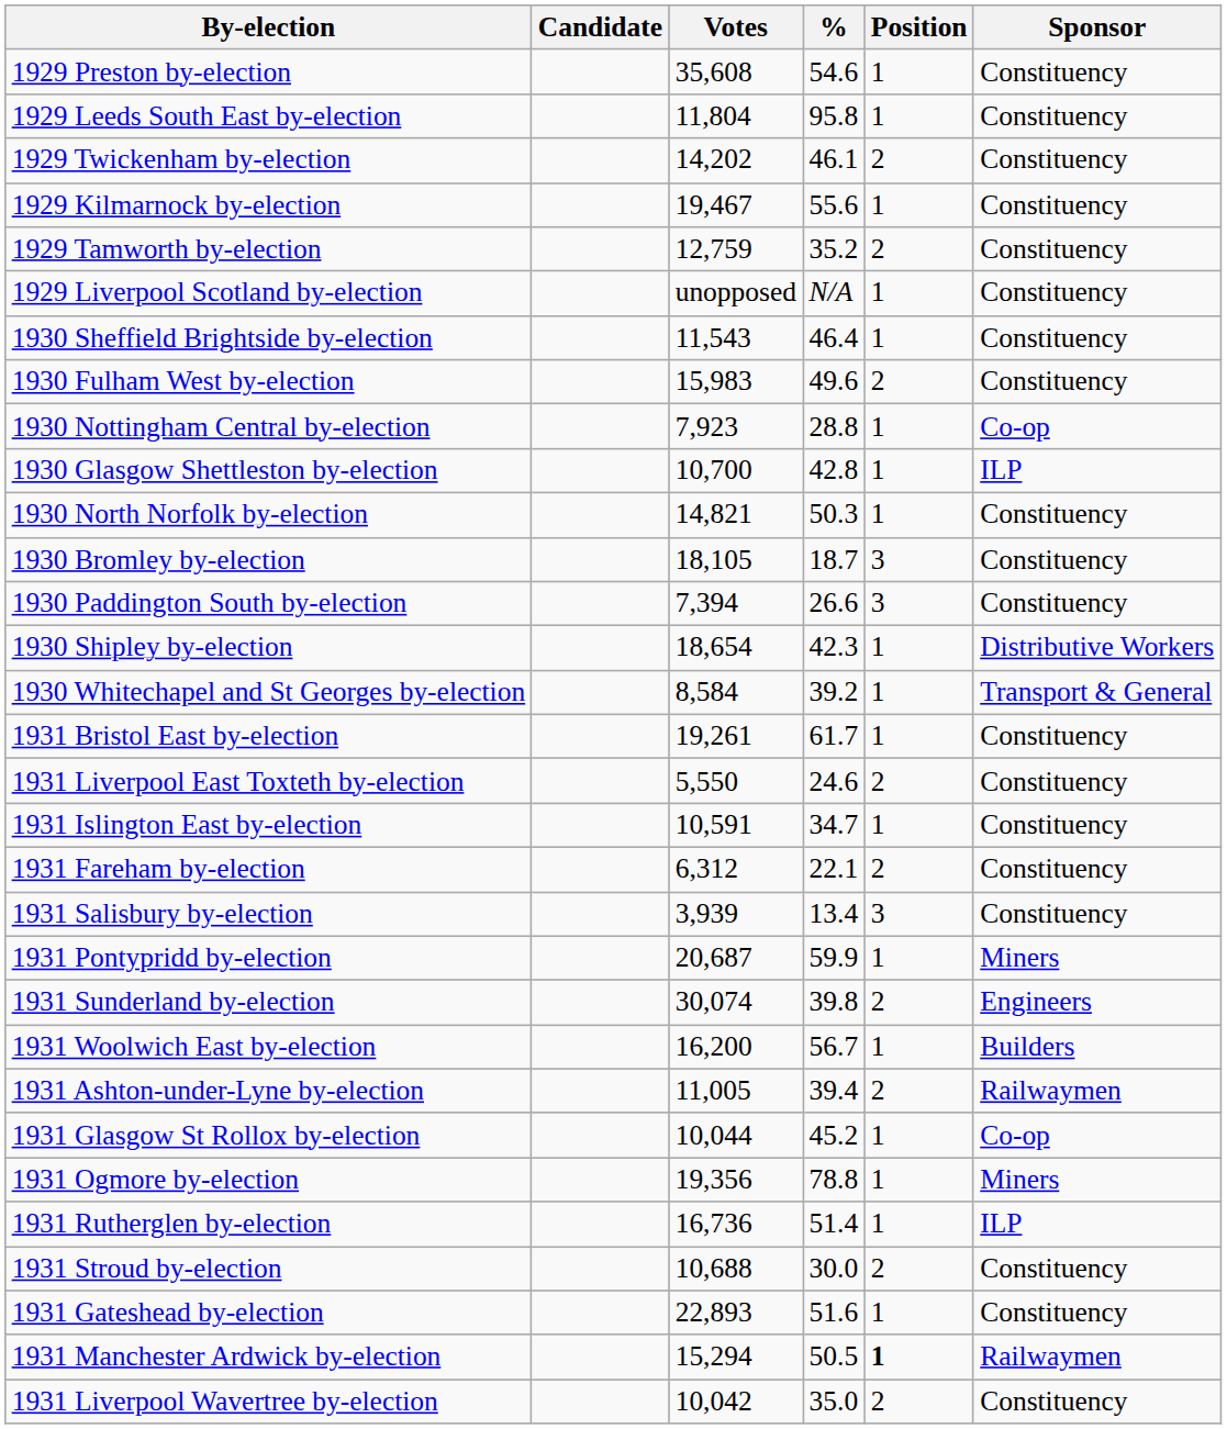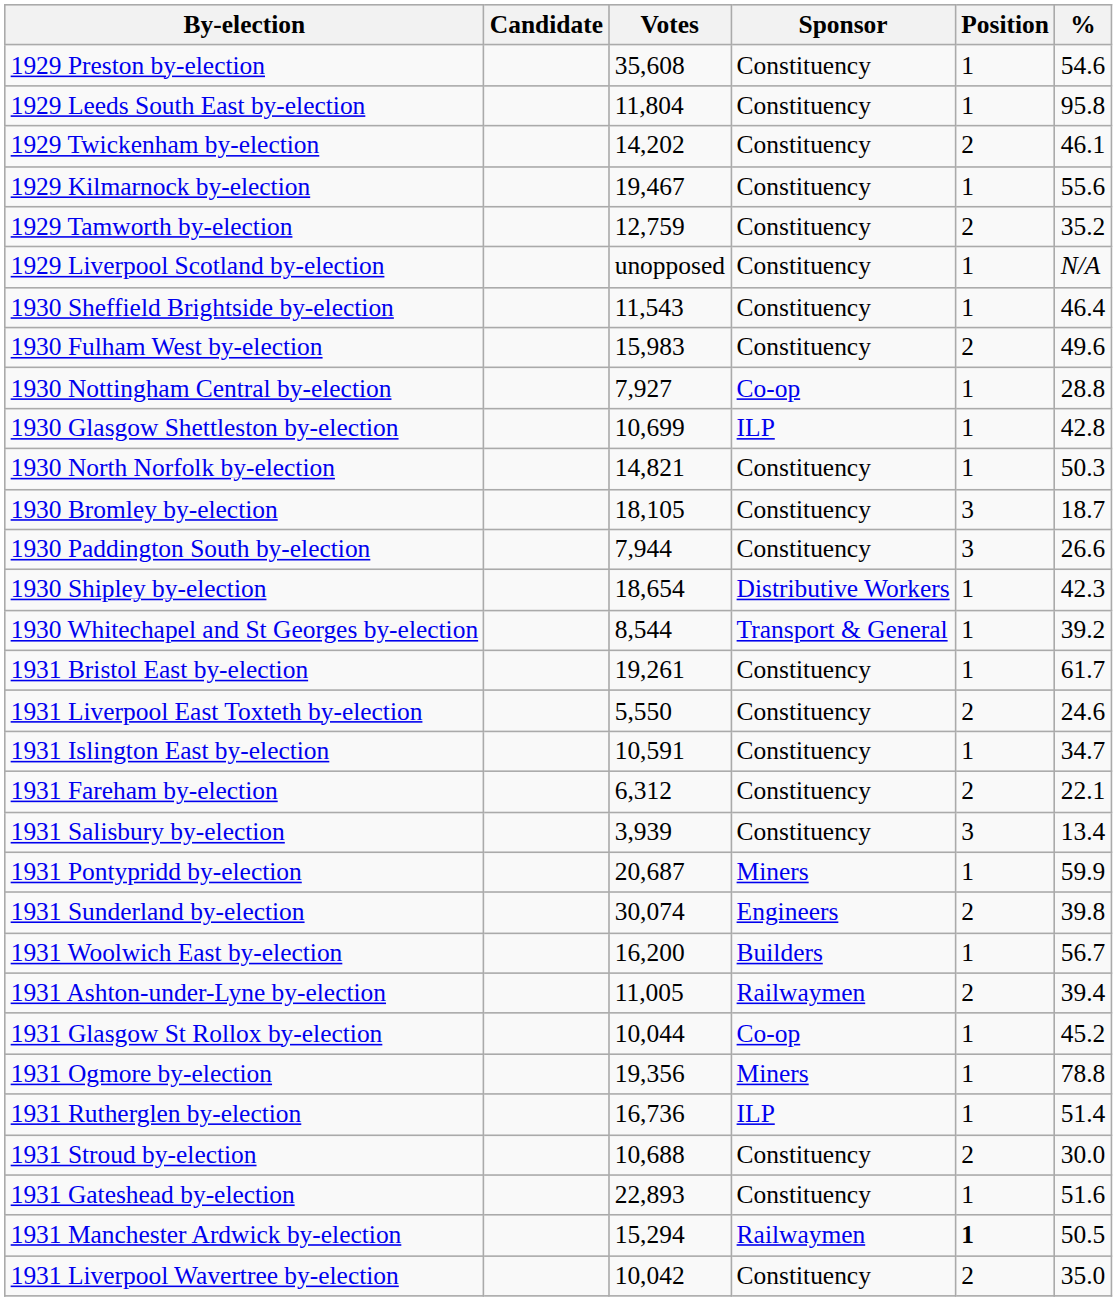columns swapped: % <-> Sponsor
1930 Nottingham Central by-election | Votes: 7,923 -> 7,927
1930 Glasgow Shettleston by-election | Votes: 10,700 -> 10,699
1930 Paddington South by-election | Votes: 7,394 -> 7,944
1930 Whitechapel and St Georges by-election | Votes: 8,584 -> 8,544
